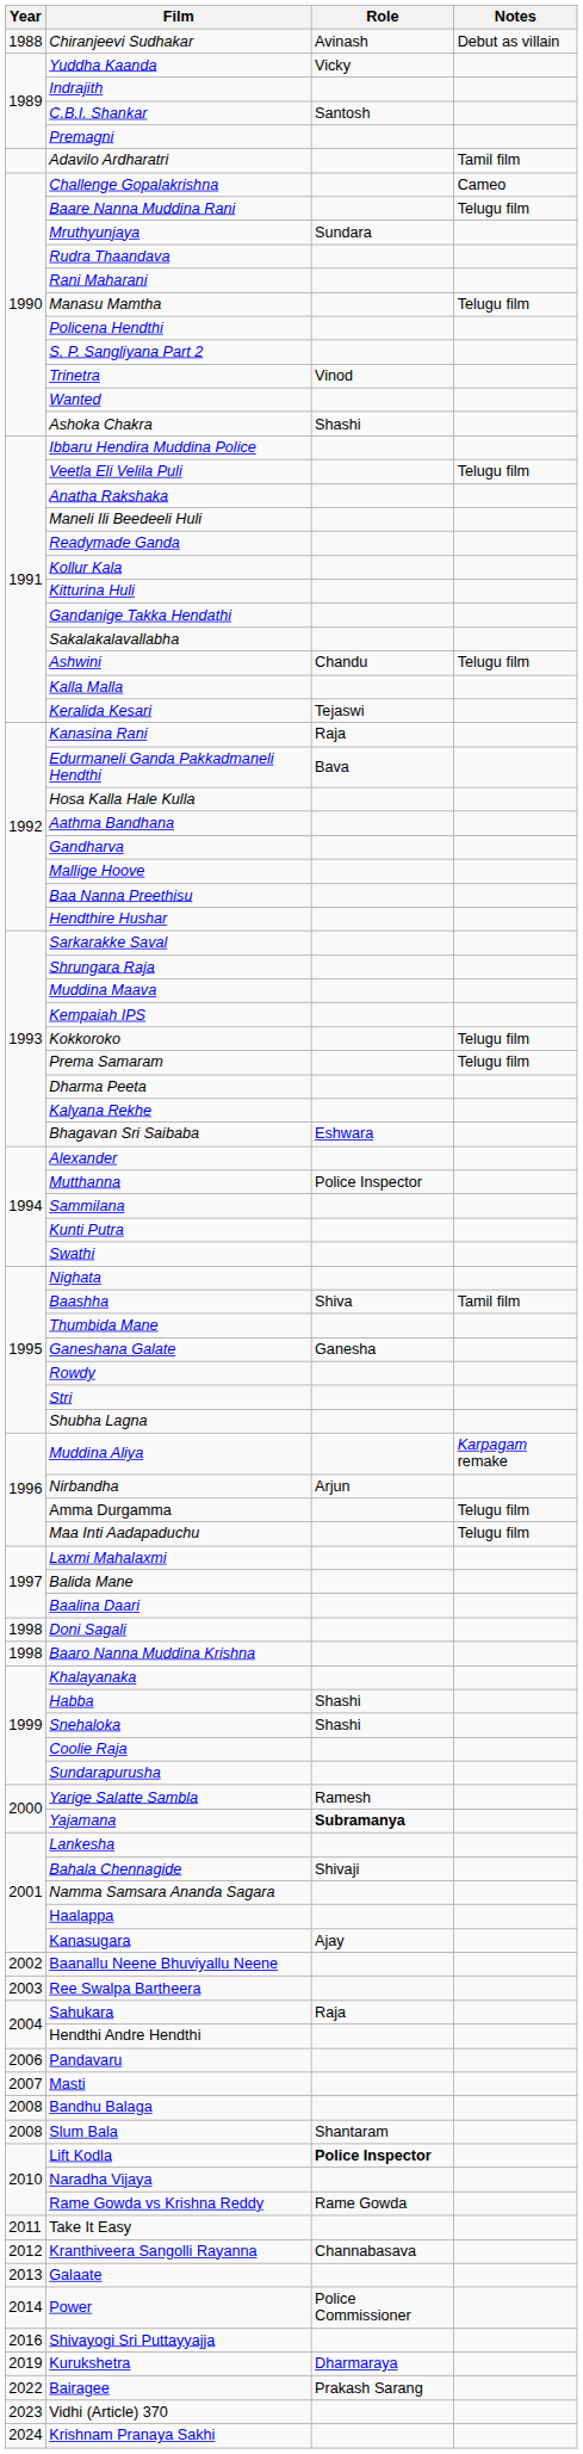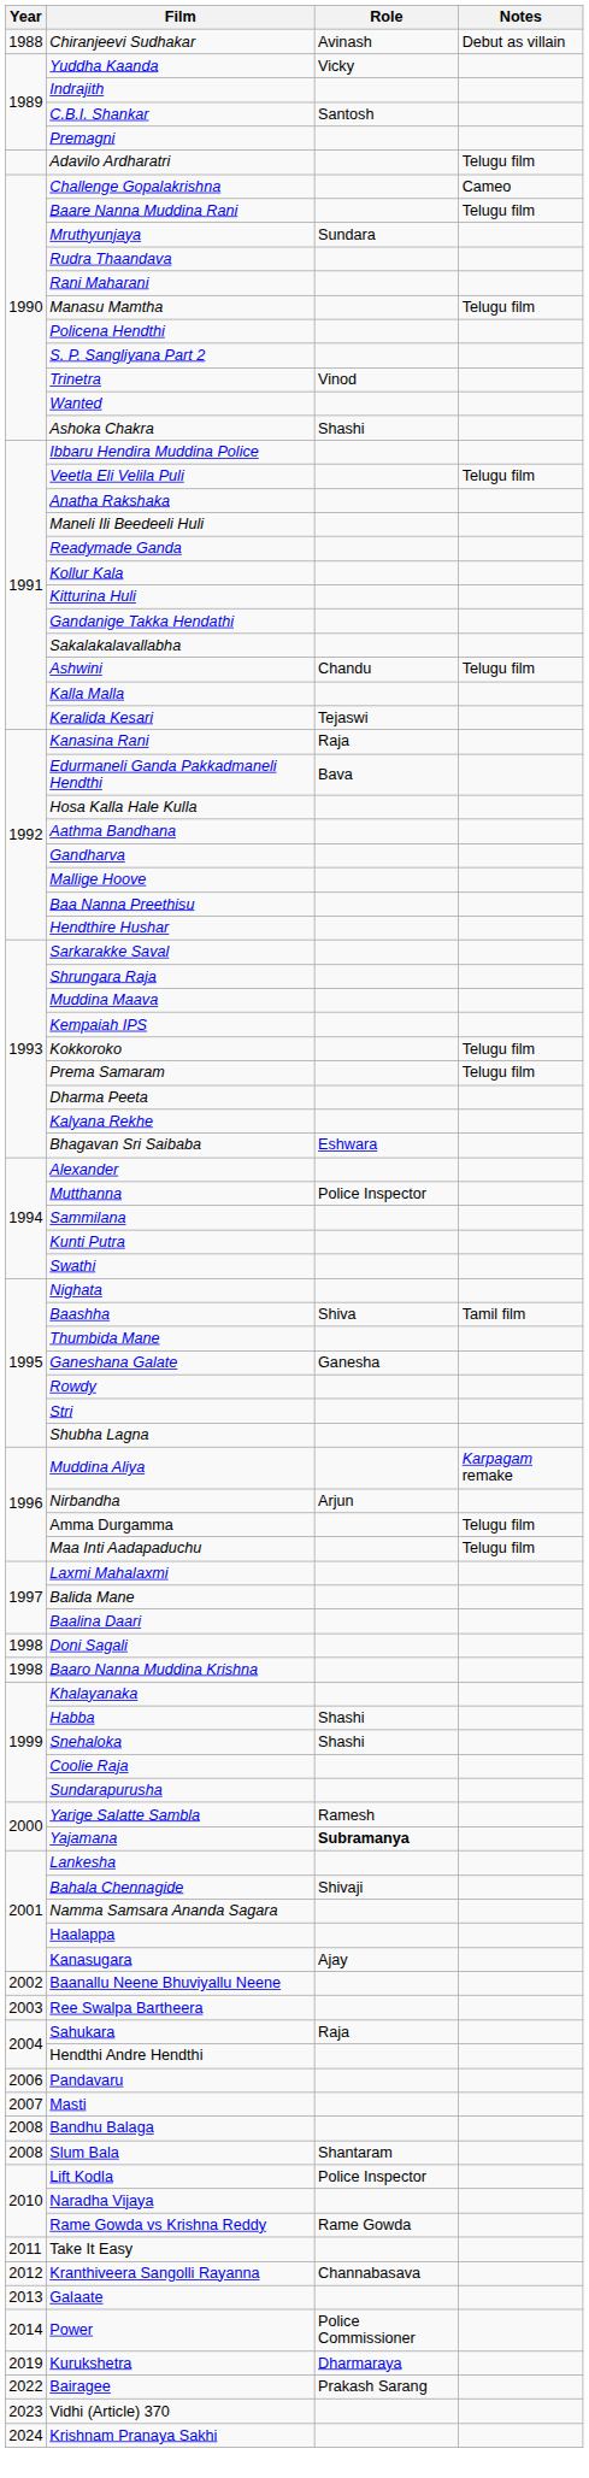Adavilo Ardharatri | Notes: Tamil film -> Telugu film
Lift Kodla | Role: bold -> normal
- row: 2016 | Shivayogi Sri Puttayyajja
